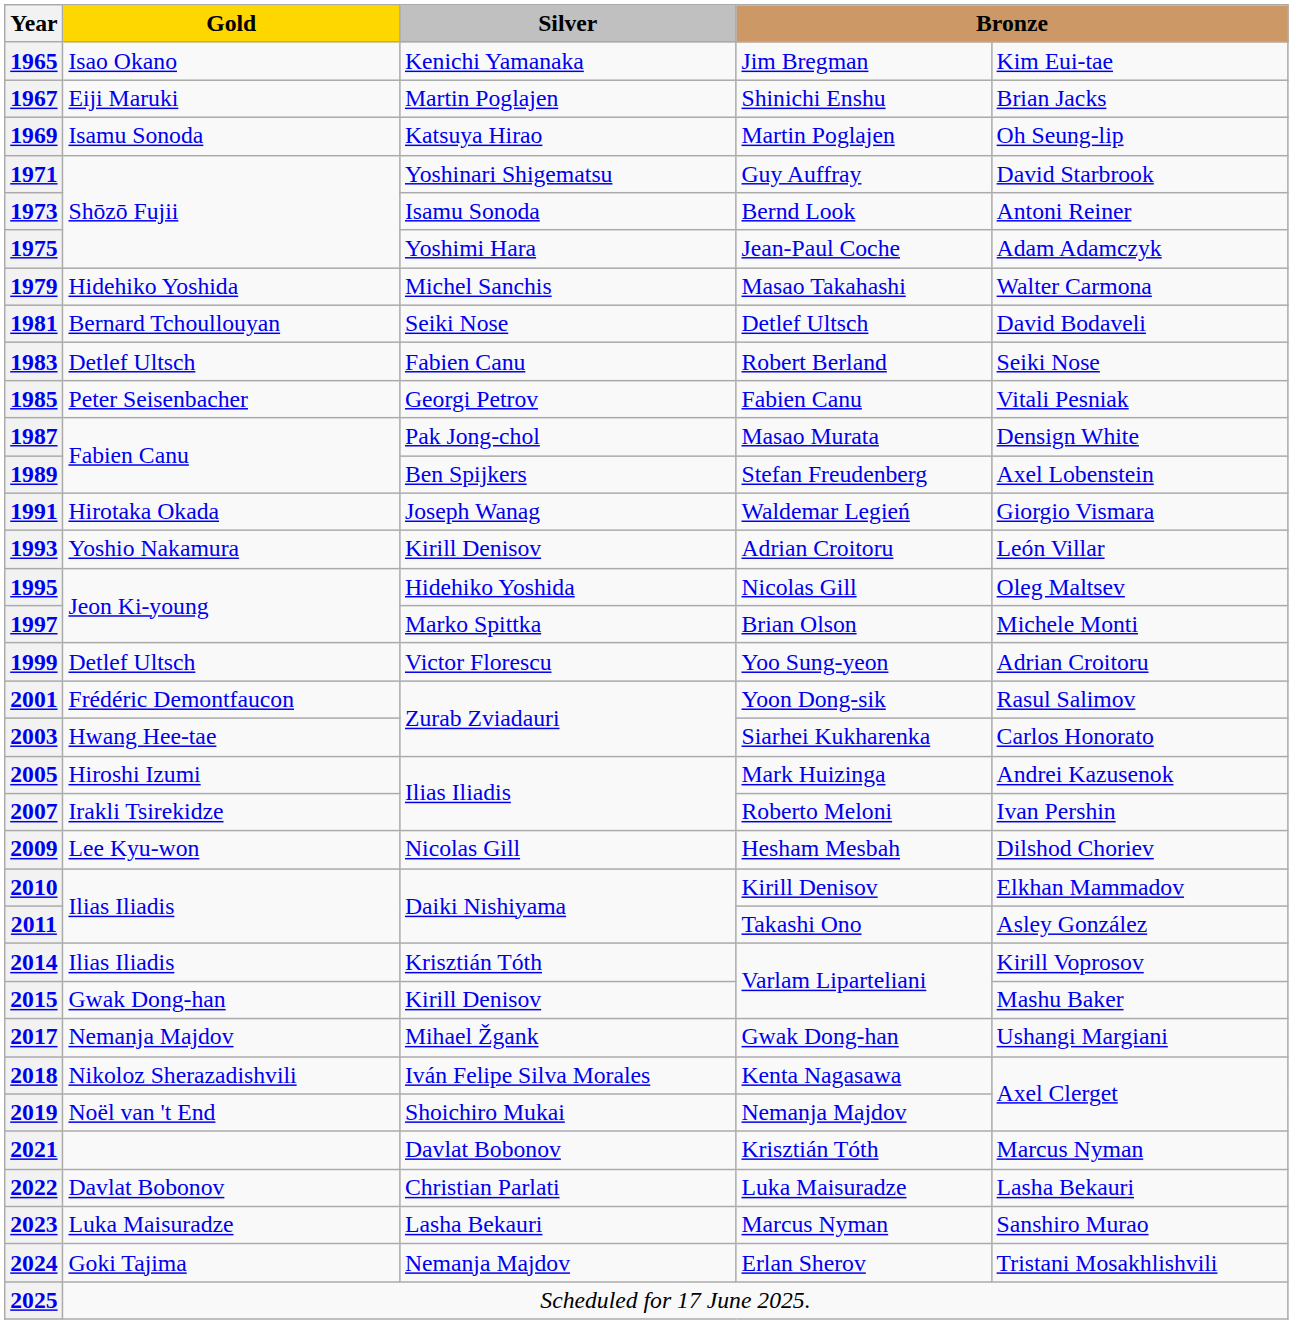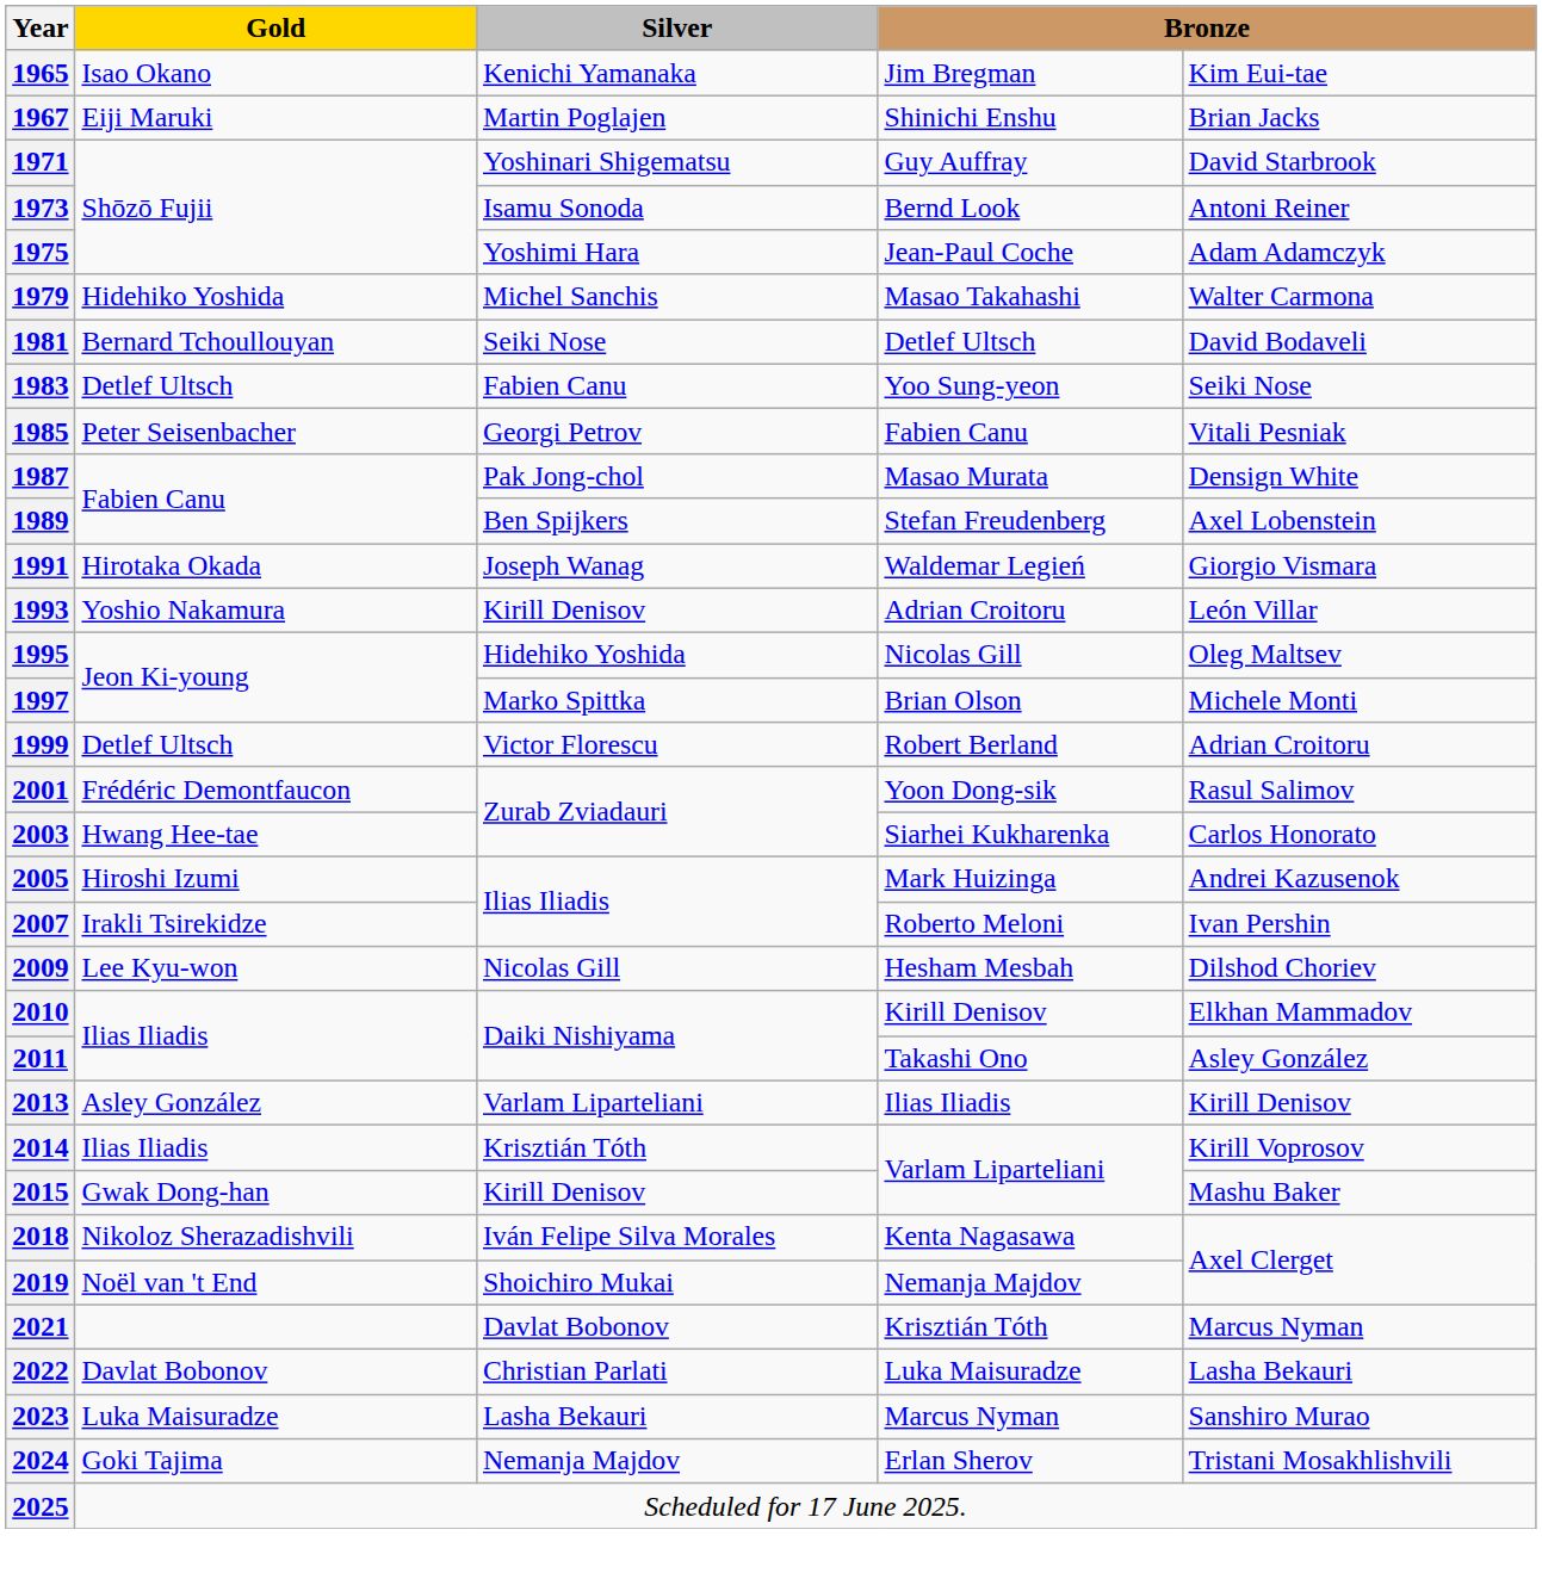- row: 1969 | Isamu Sonoda | Katsuya Hirao | Martin Poglajen | Oh Seung-lip
1983 | column 4: Robert Berland -> Yoo Sung-yeon
1999 | column 4: Yoo Sung-yeon -> Robert Berland
+ row: 2013 | Asley González | Varlam Liparteliani | Ilias Iliadis | Kirill Denisov
- row: 2017 | Nemanja Majdov | Mihael Žgank | Gwak Dong-han | Ushangi Margiani
